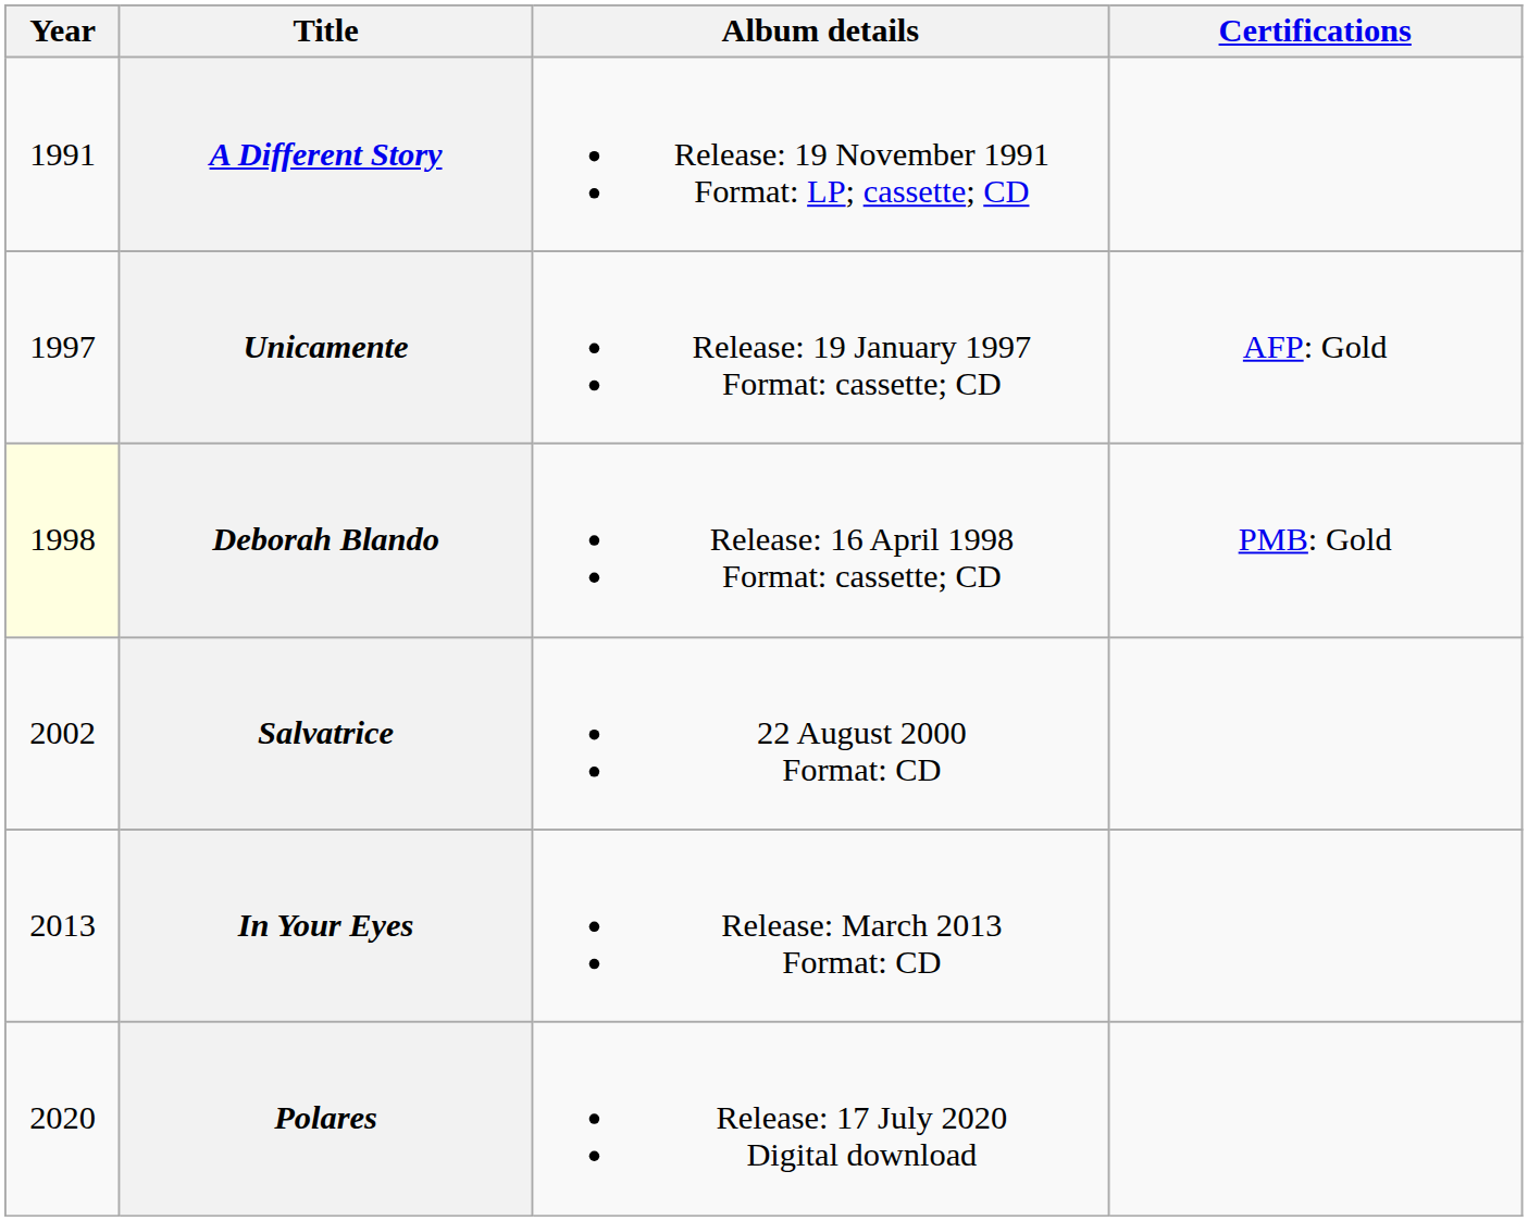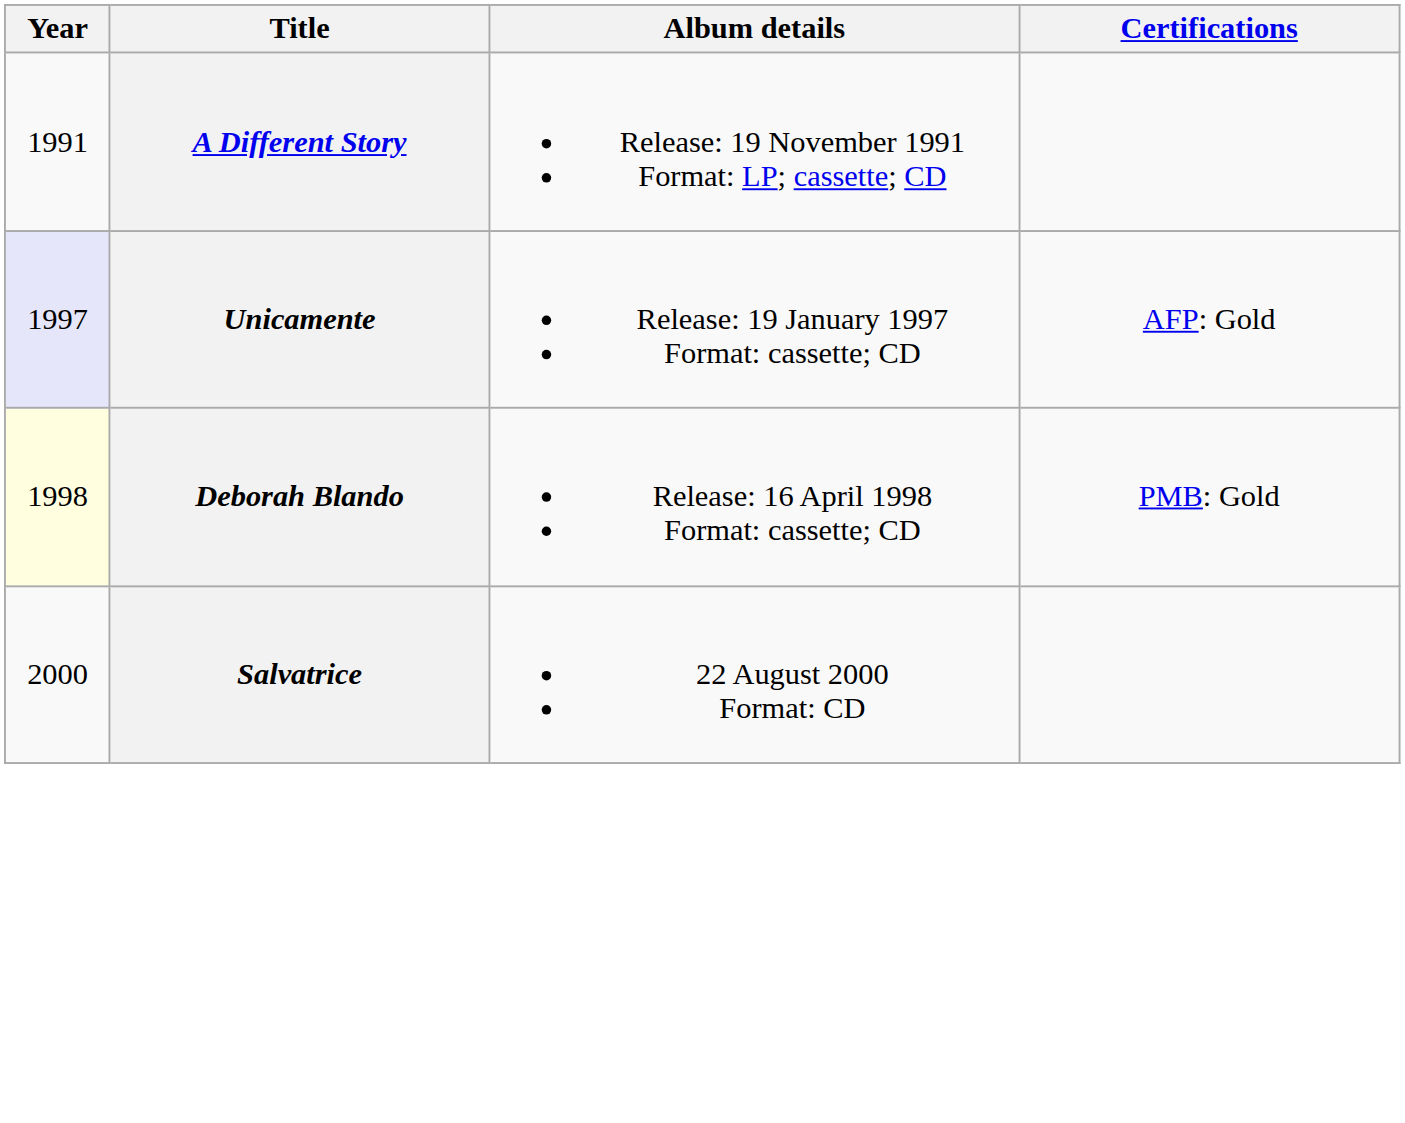Unicamente | Year: no background -> lavender background
Salvatrice | Year: 2002 -> 2000
- row: 2013 | In Your Eyes | Release: March 2013 Format: CD
- row: 2020 | Polares | Release: 17 July 2020 Digital download
